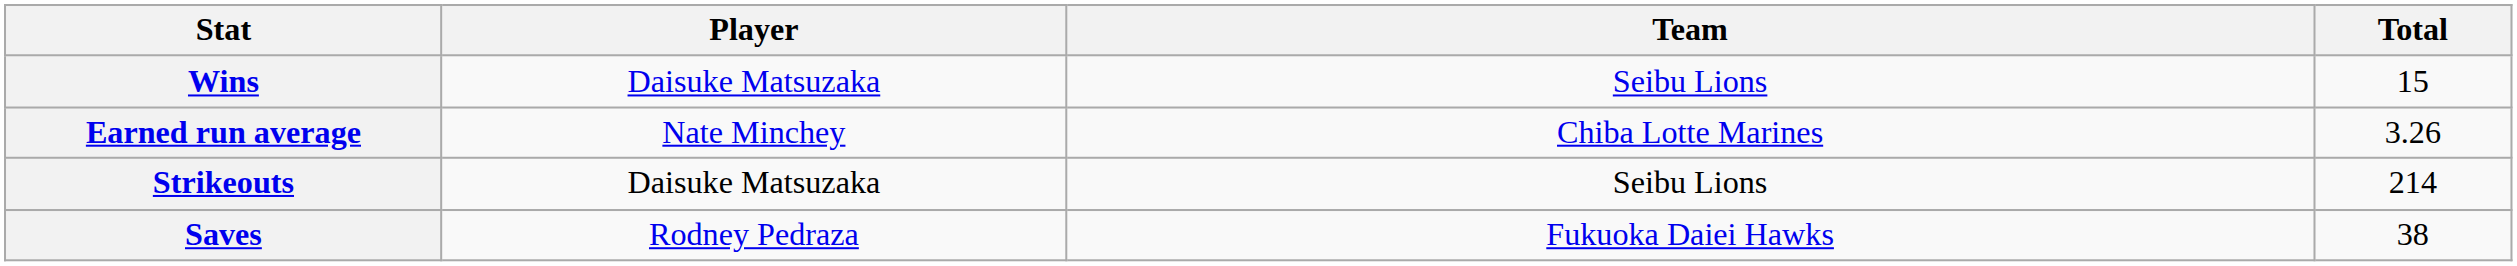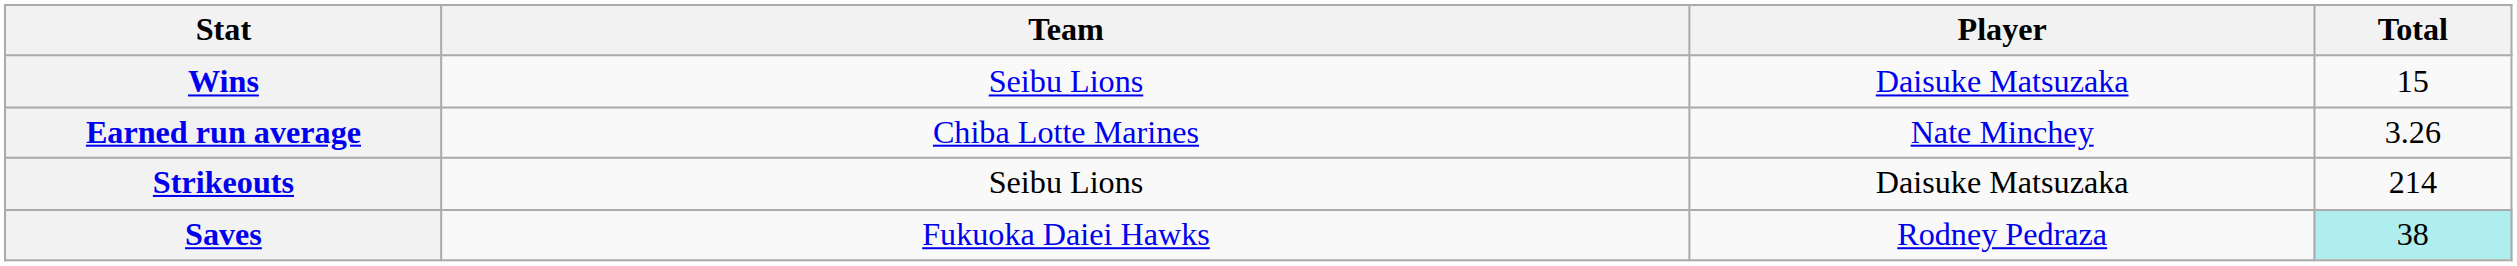columns swapped: Player <-> Team
Saves | Total: no background -> paleturquoise background
